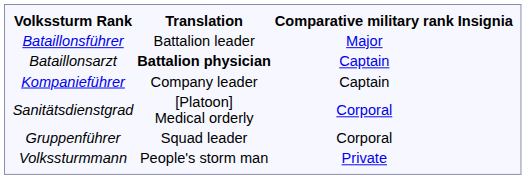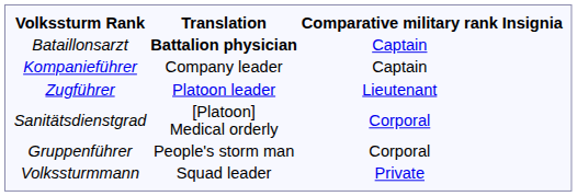- row: Bataillonsführer | Battalion leader | Major
+ row: Zugführer | Platoon leader | Lieutenant
Gruppenführer | Translation: Squad leader -> People's storm man
Volkssturmmann | Translation: People's storm man -> Squad leader
